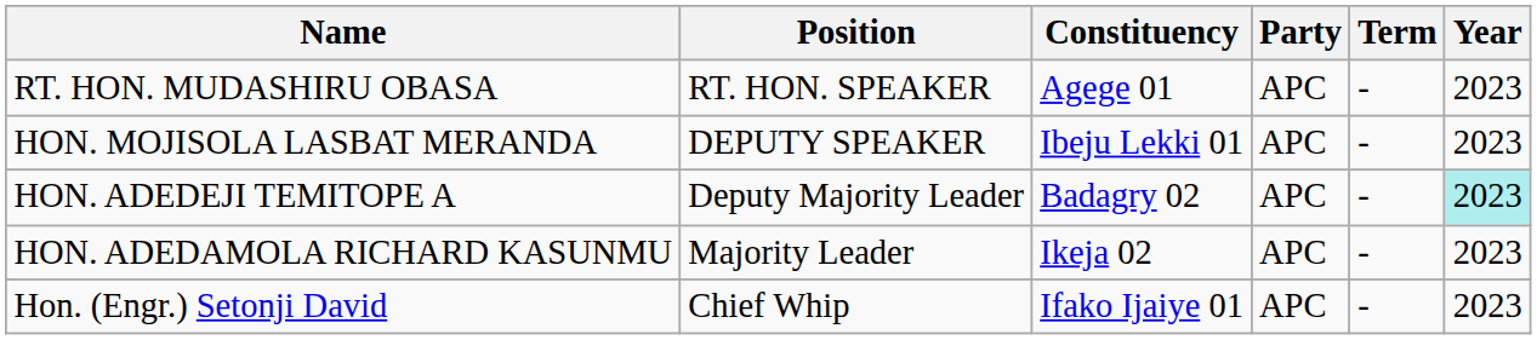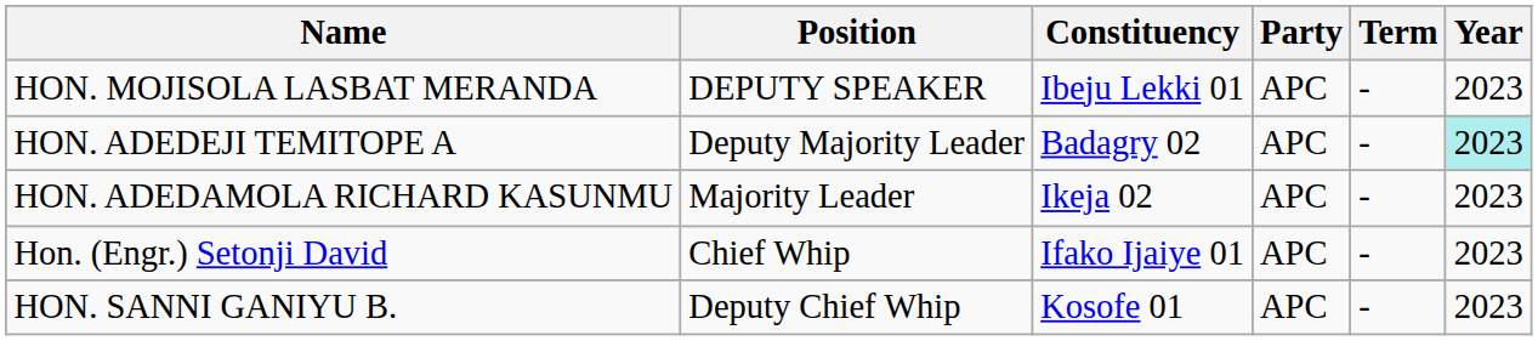- row: RT. HON. MUDASHIRU OBASA | RT. HON. SPEAKER | Agege 01 | APC | - | 2023
+ row: HON. SANNI GANIYU B. | Deputy Chief Whip | Kosofe 01 | APC | - | 2023
